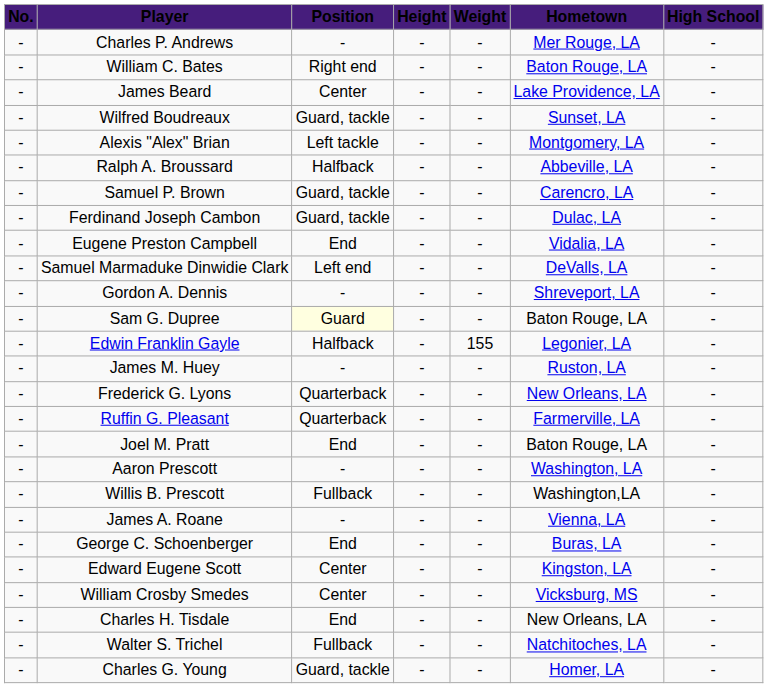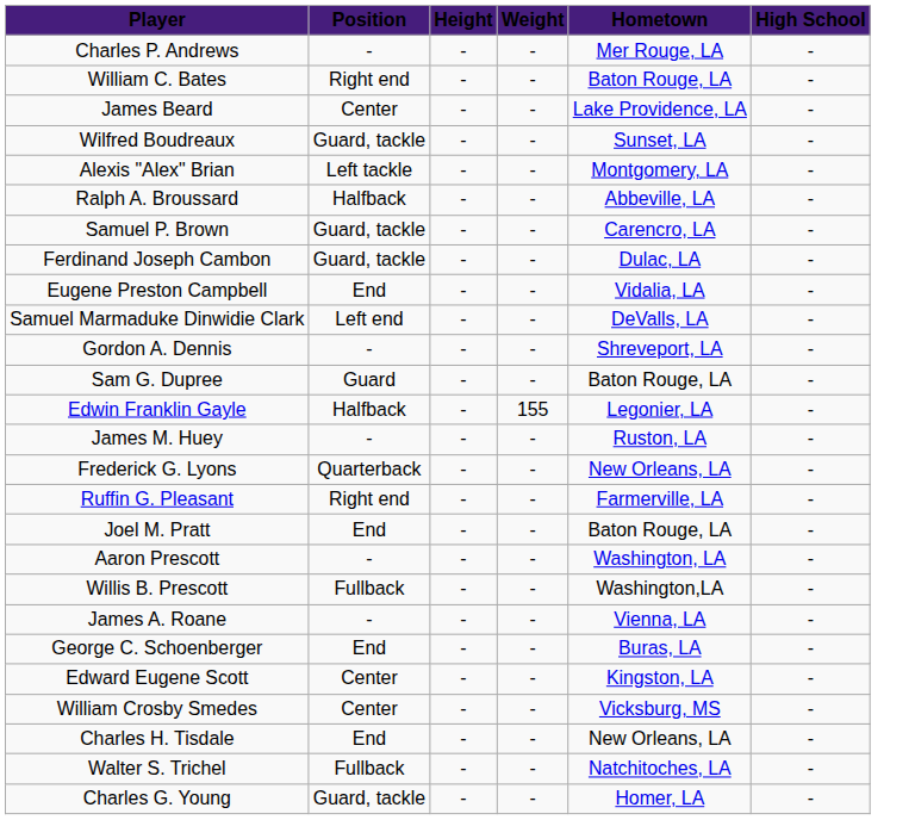- column: No. | - | - | - | - | - | - | - | - | - | - | - | - | - | - | - | - | - | - | - | - | - | - | - | - | - | -
Sam G. Dupree | Position: lightyellow background -> no background
Ruffin G. Pleasant | Position: Quarterback -> Right end
